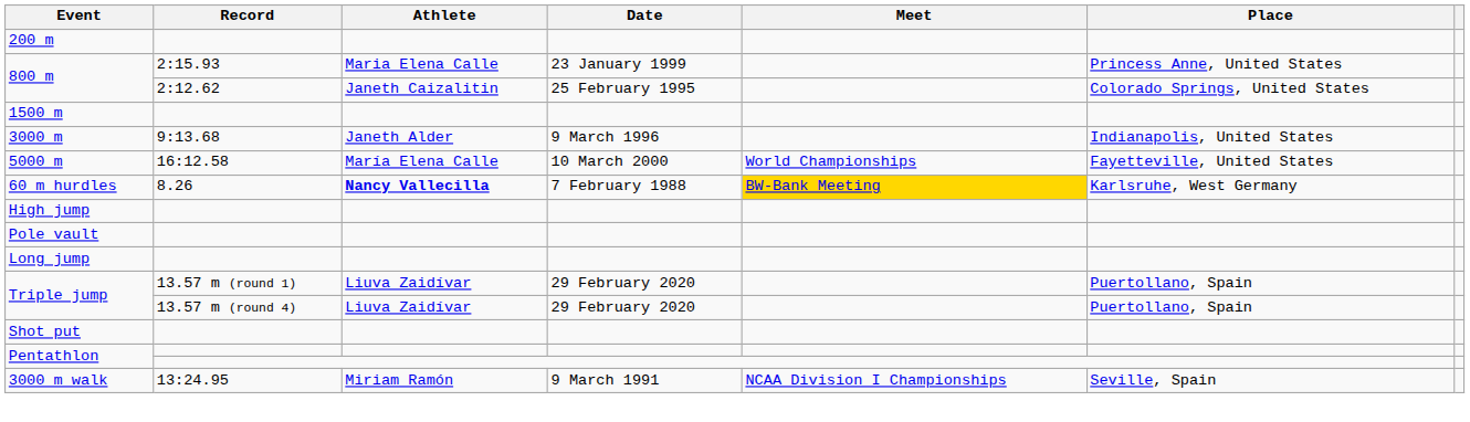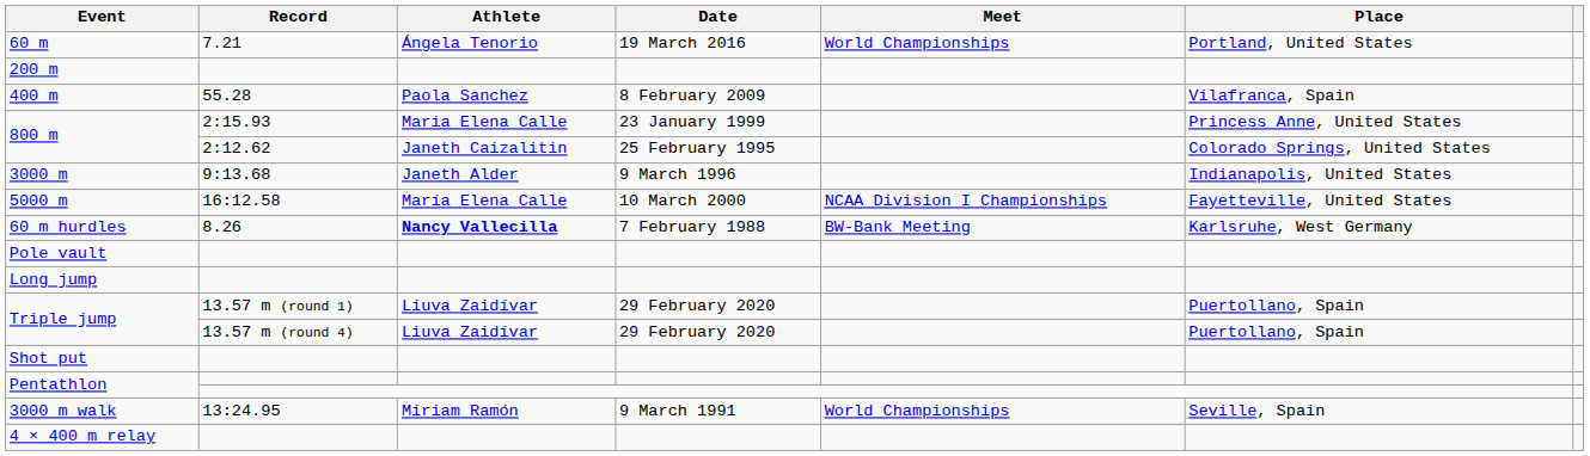+ row: 60 m | 7.21 | Ángela Tenorio | 19 March 2016 | World Championships | Portland, United States
+ row: 400 m | 55.28 | Paola Sanchez | 8 February 2009 | Vilafranca, Spain
- row: 1500 m
5000 m | Meet: World Championships -> NCAA Division I Championships
60 m hurdles | Meet: gold background -> no background
- row: High jump
3000 m walk | Meet: NCAA Division I Championships -> World Championships
+ row: 4 × 400 m relay
